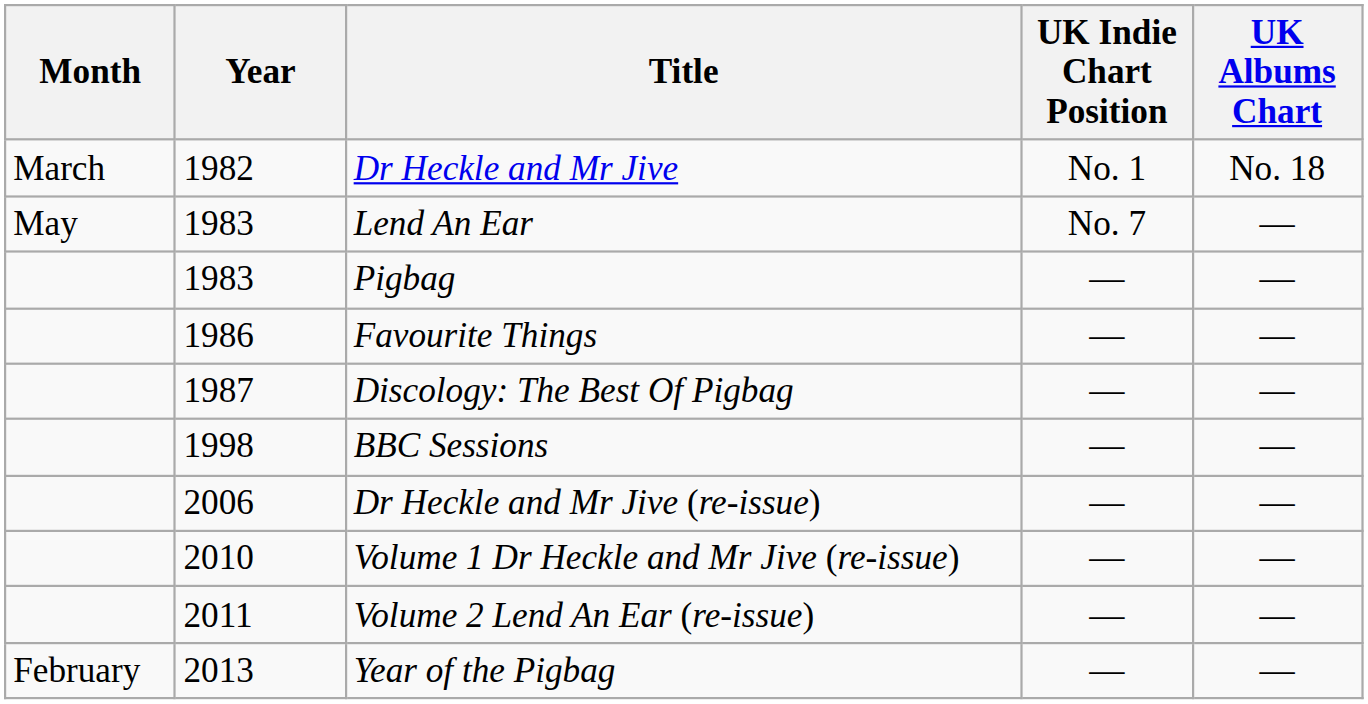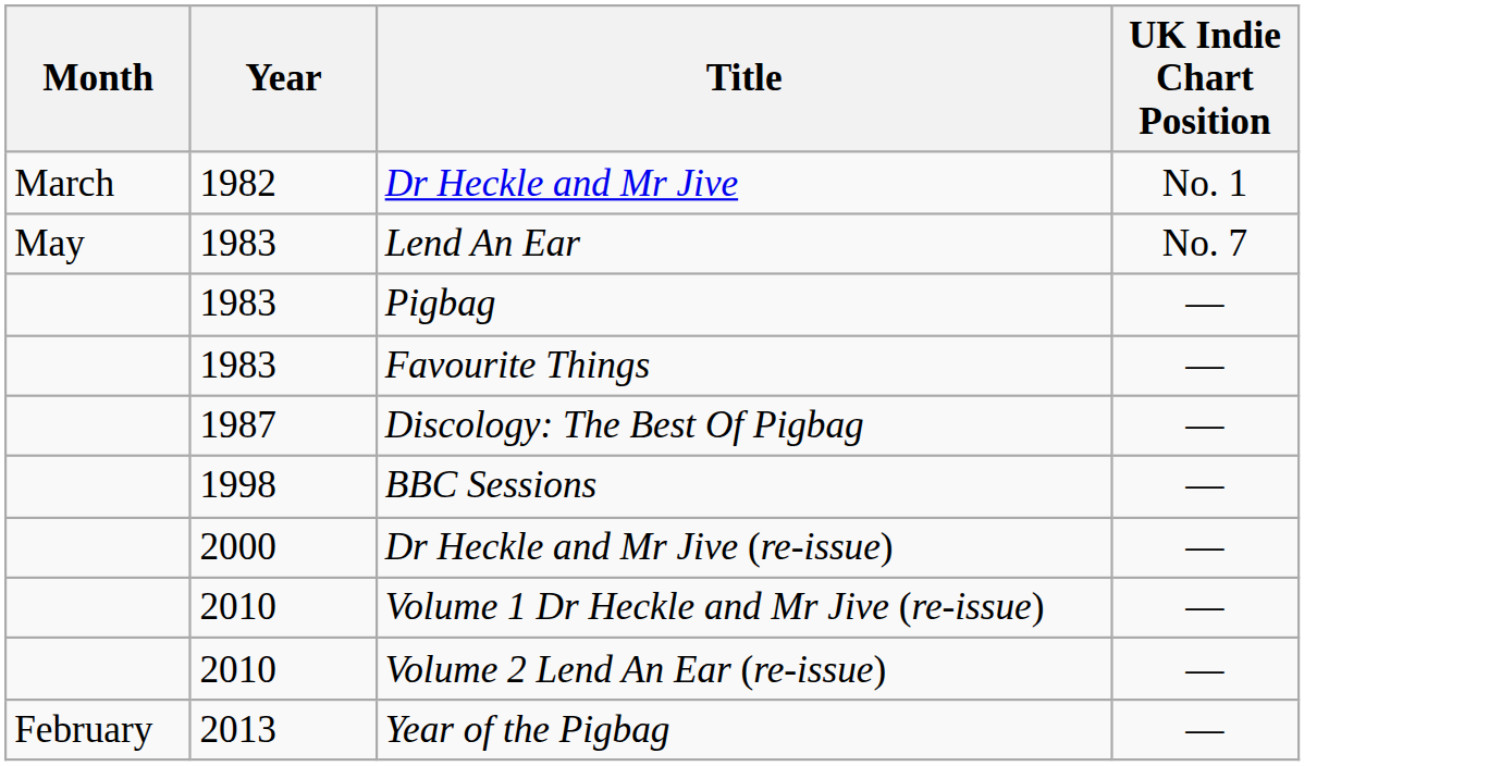- column: UK Albums Chart | No. 18 | — | — | — | — | — | — | — | — | —
Favourite Things | Year: 1986 -> 1983
Dr Heckle and Mr Jive (re-issue) | Year: 2006 -> 2000
Volume 2 Lend An Ear (re-issue) | Year: 2011 -> 2010
